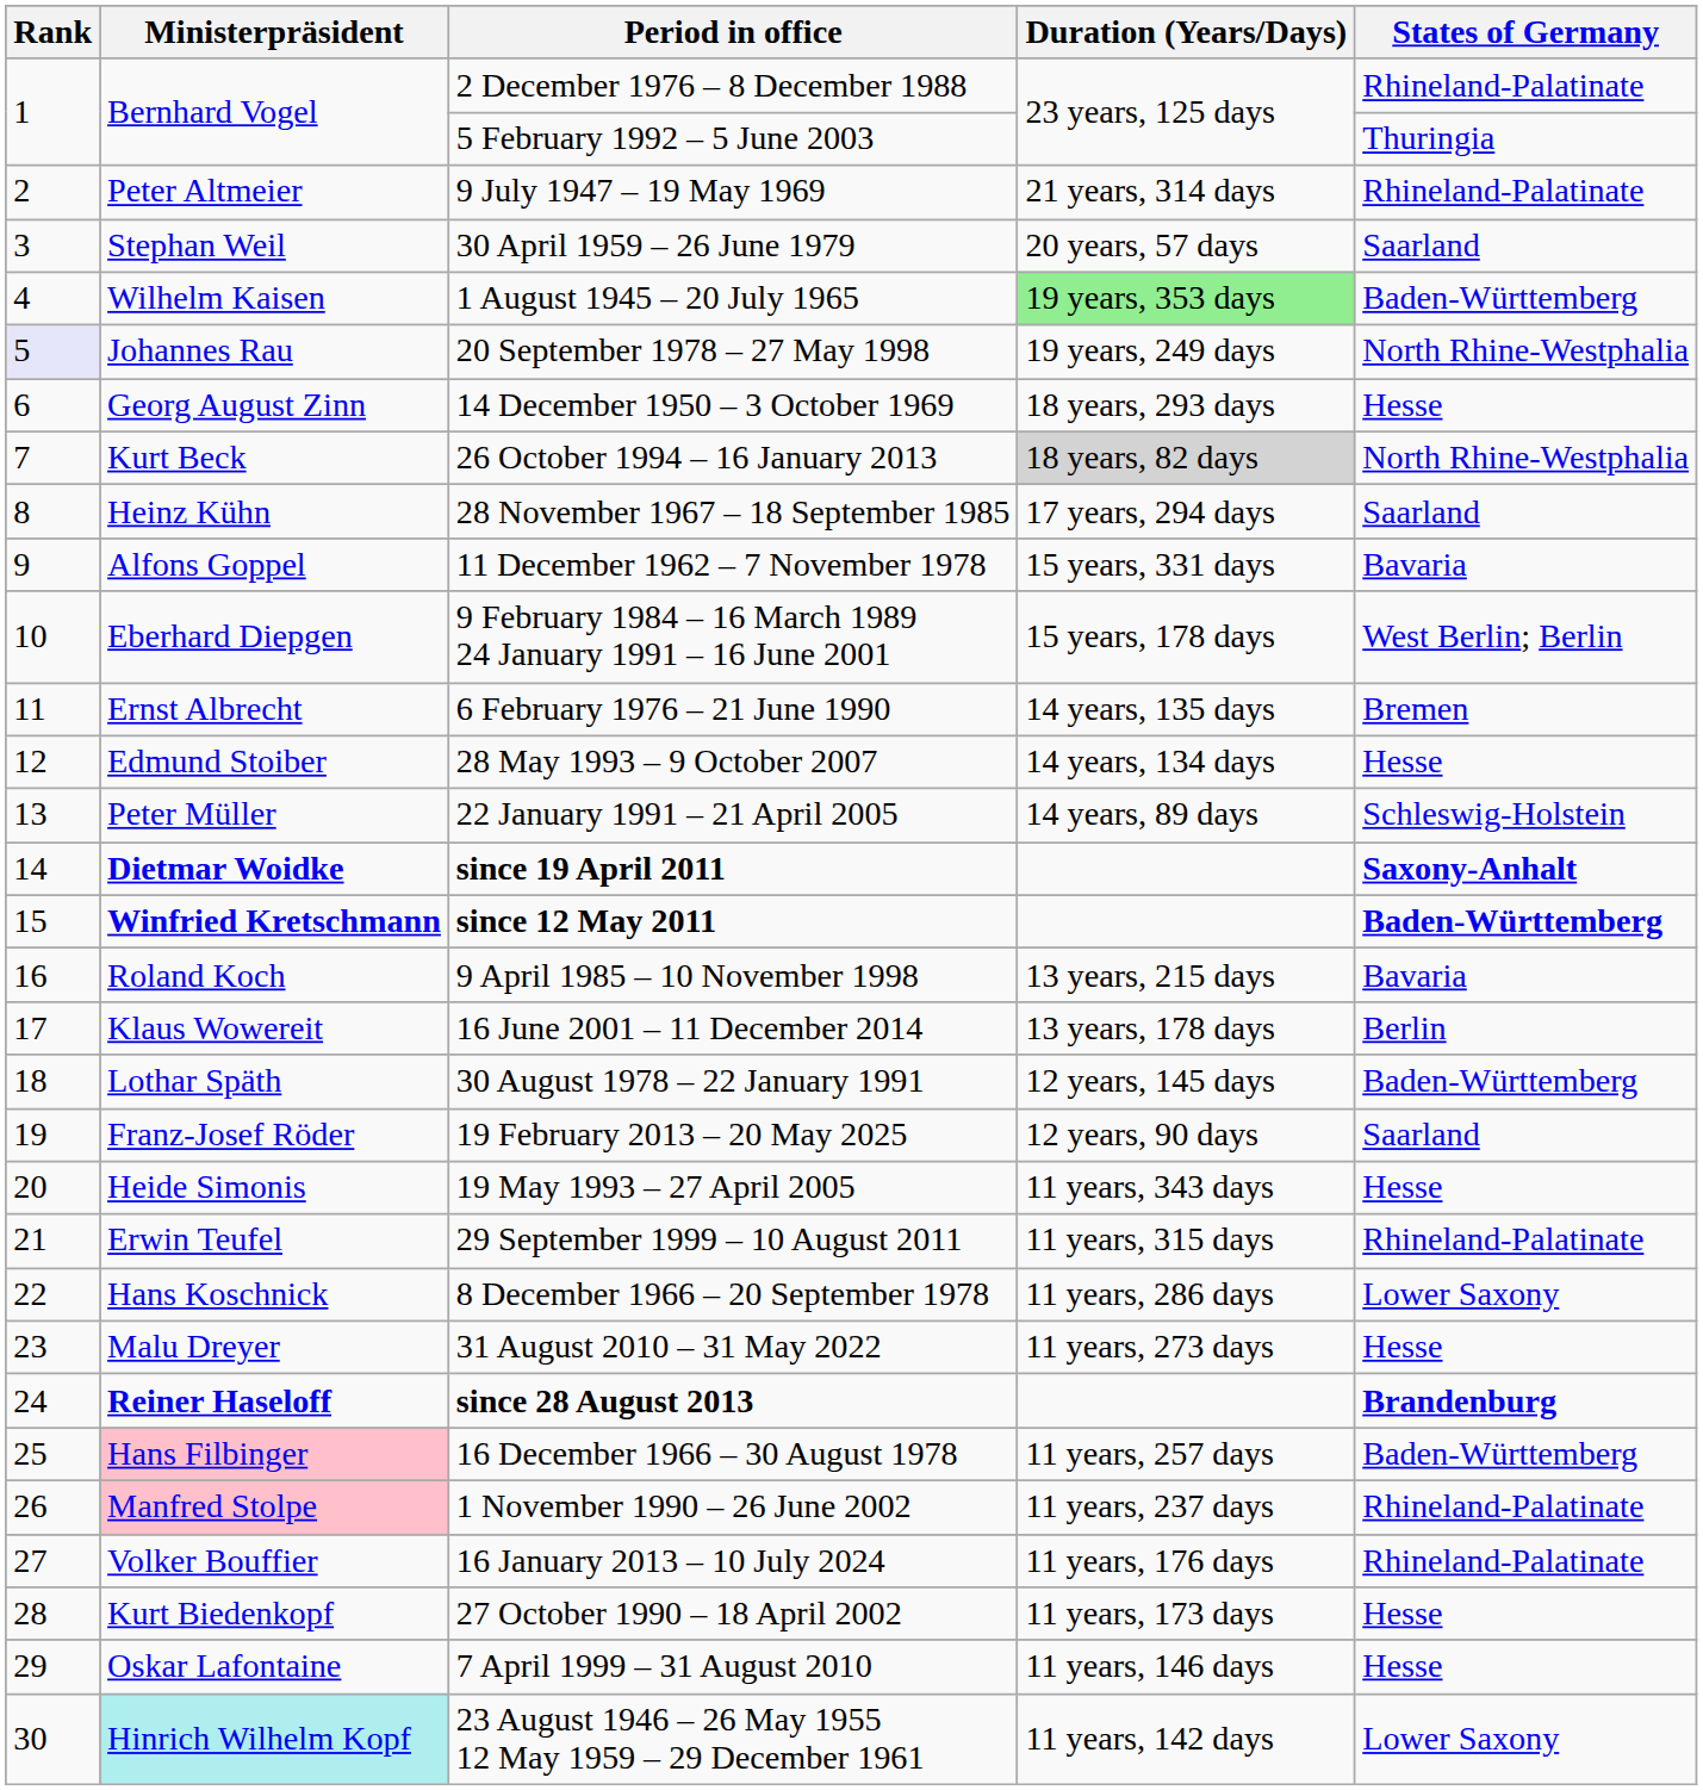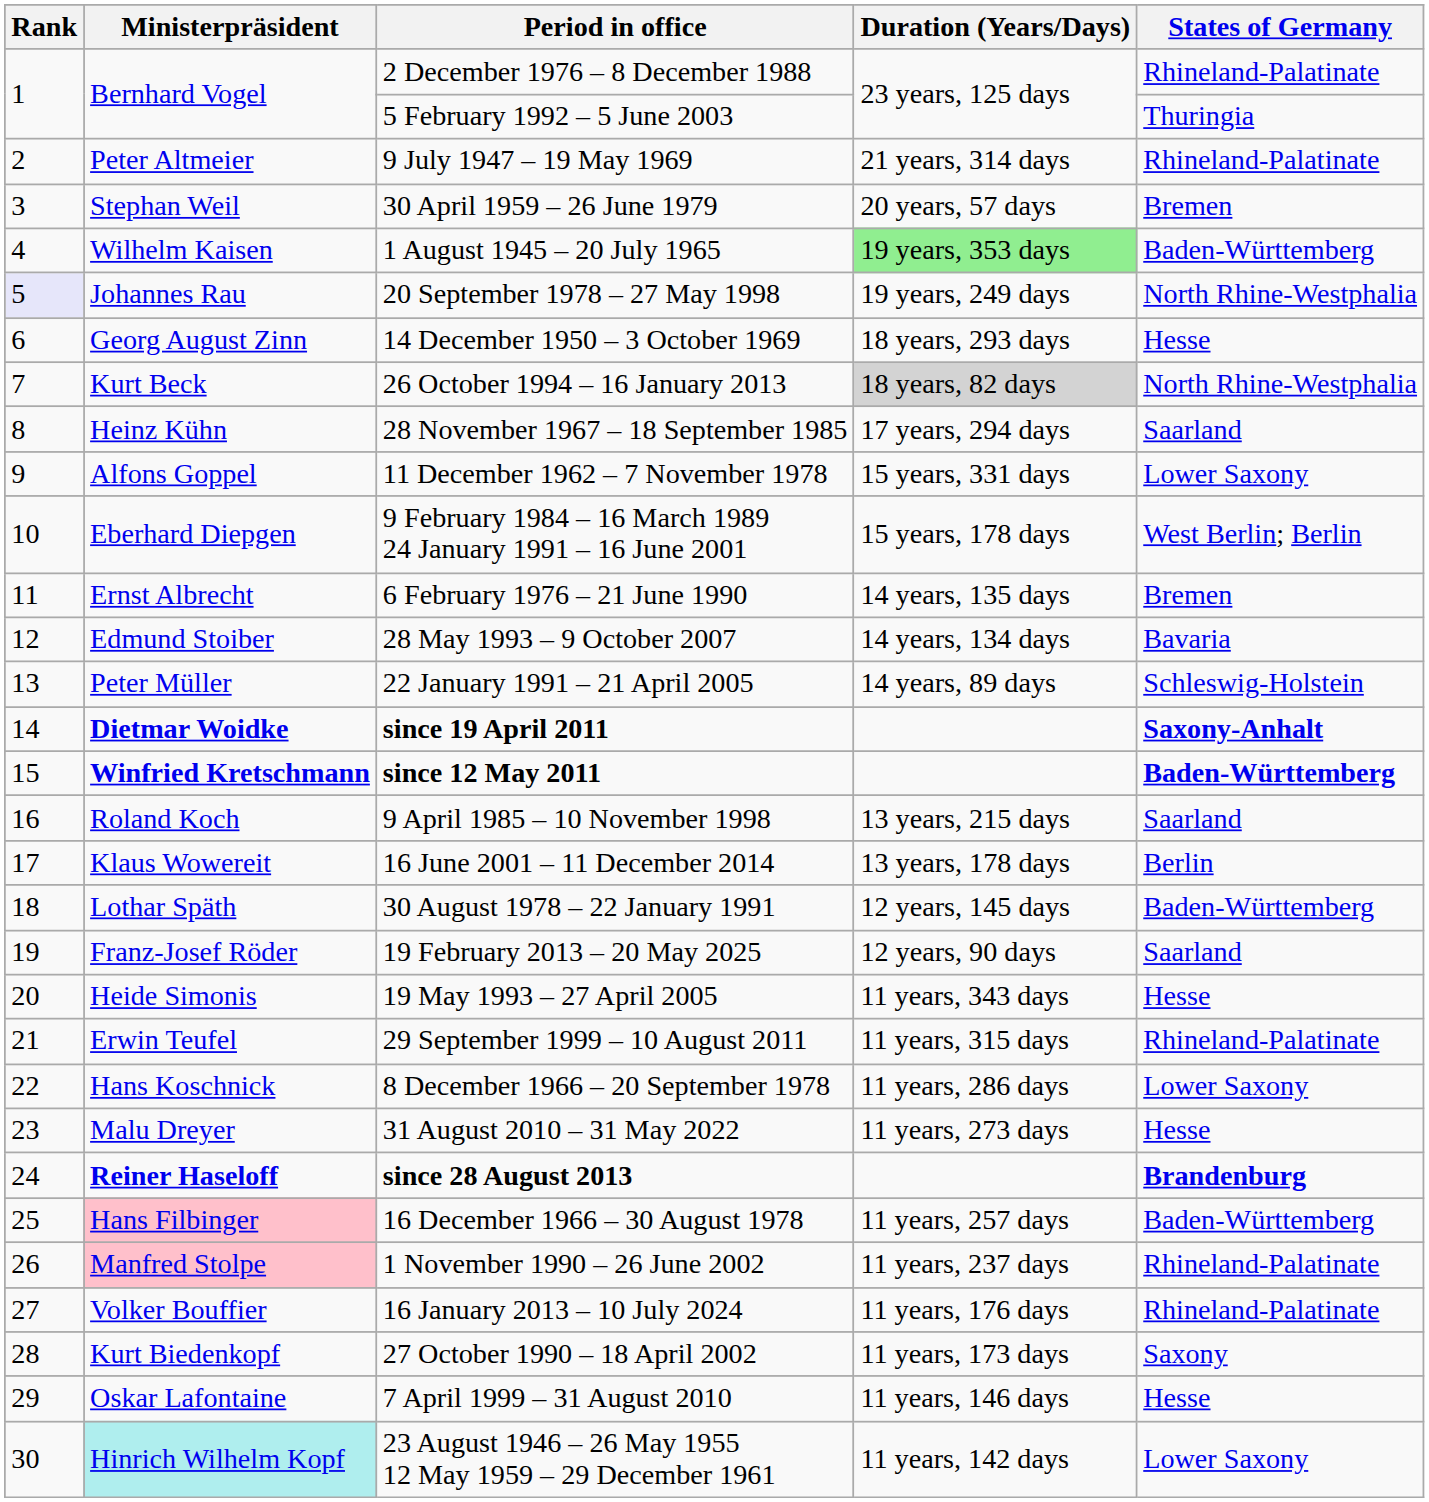30 April 1959 – 26 June 1979 | States of Germany: Saarland -> Bremen
11 December 1962 – 7 November 1978 | States of Germany: Bavaria -> Lower Saxony
28 May 1993 – 9 October 2007 | States of Germany: Hesse -> Bavaria
9 April 1985 – 10 November 1998 | States of Germany: Bavaria -> Saarland
27 October 1990 – 18 April 2002 | States of Germany: Hesse -> Saxony
